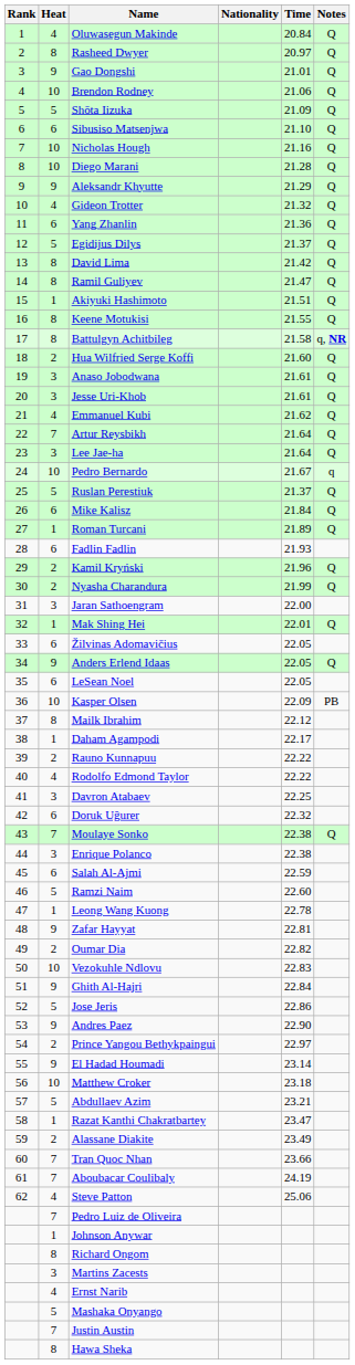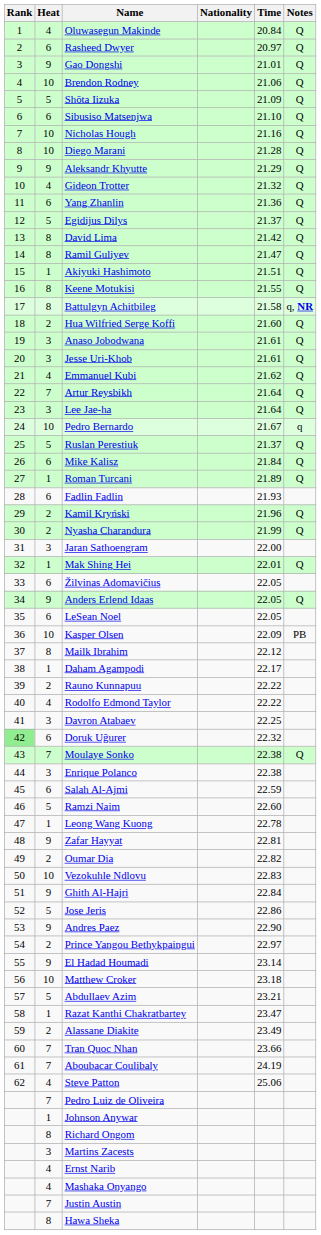Rasheed Dwyer | Heat: 8 -> 6
Doruk Uğurer | Rank: no background -> lightgreen background
Mashaka Onyango | Heat: 5 -> 4
